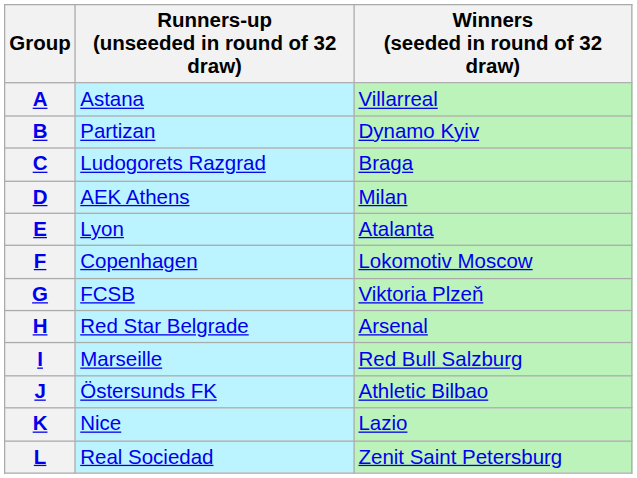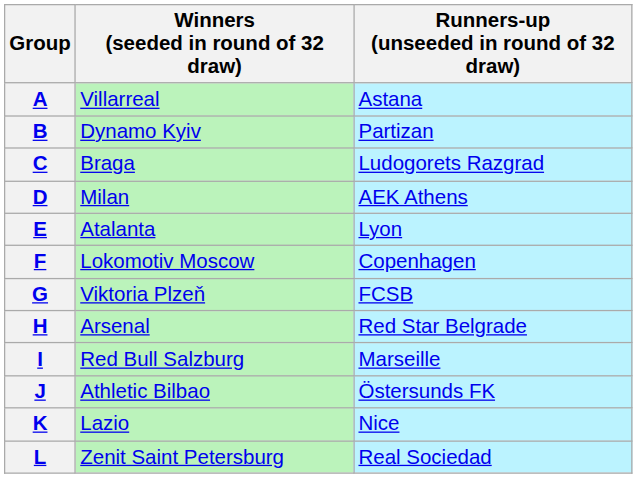columns swapped: Winners (seeded in round of 32 draw) <-> Runners-up (unseeded in round of 32 draw)
